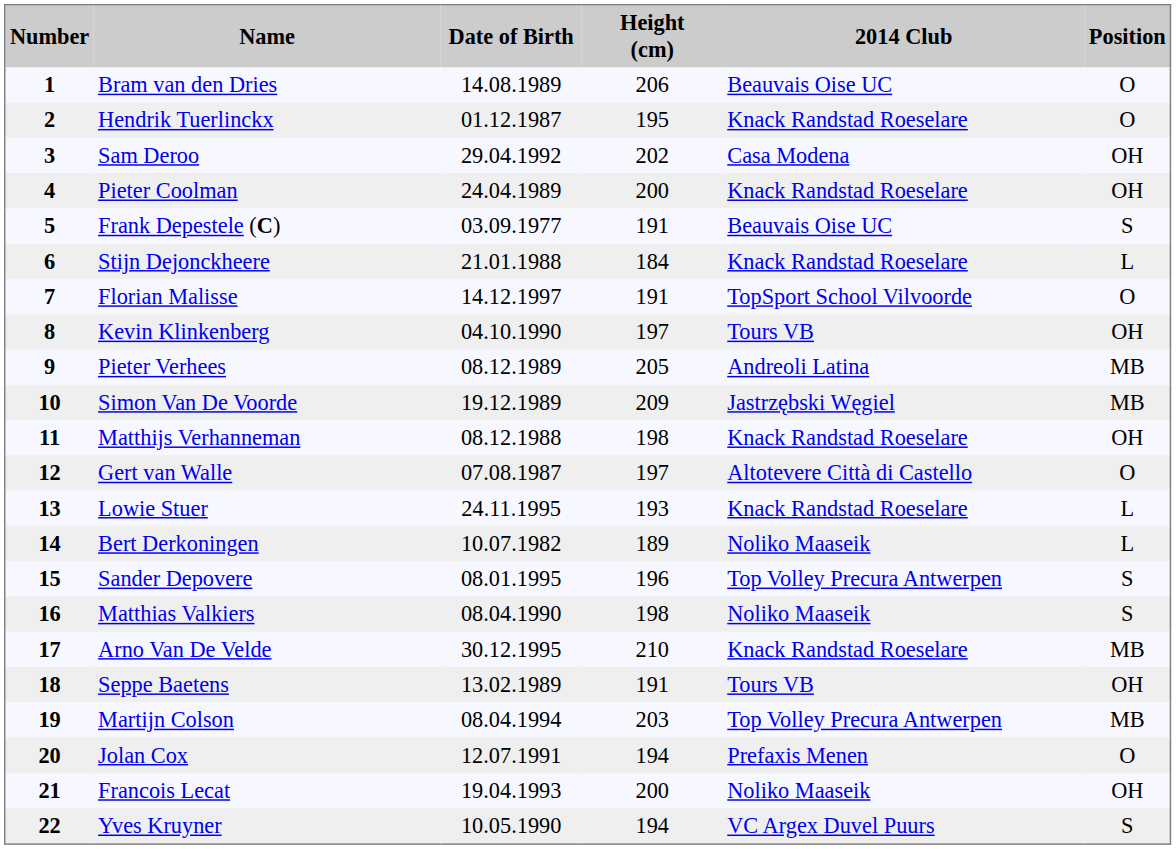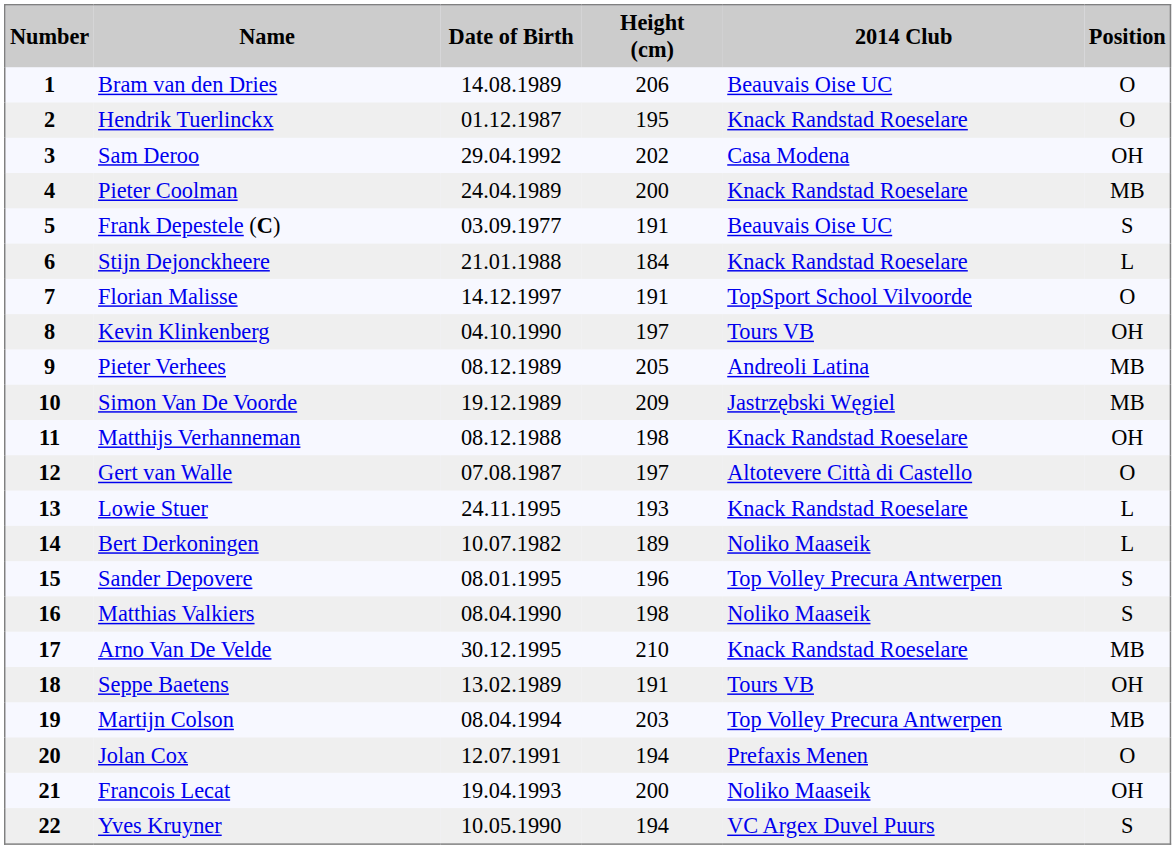Pieter Coolman | Position: OH -> MB
